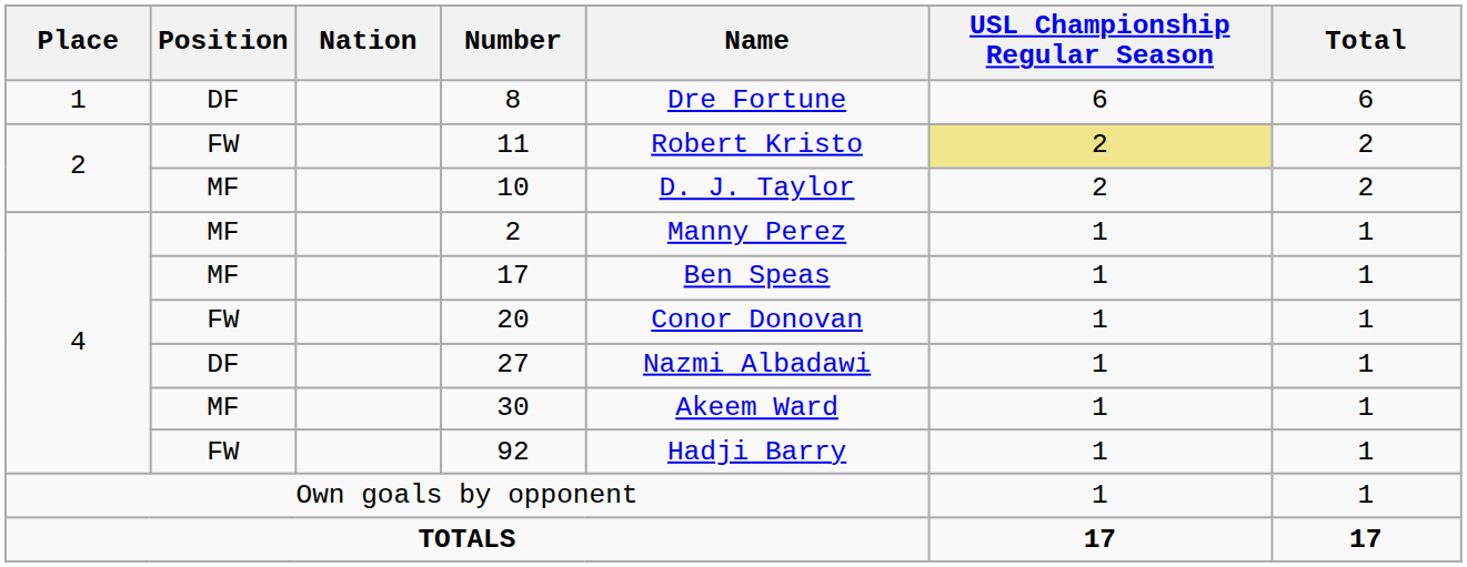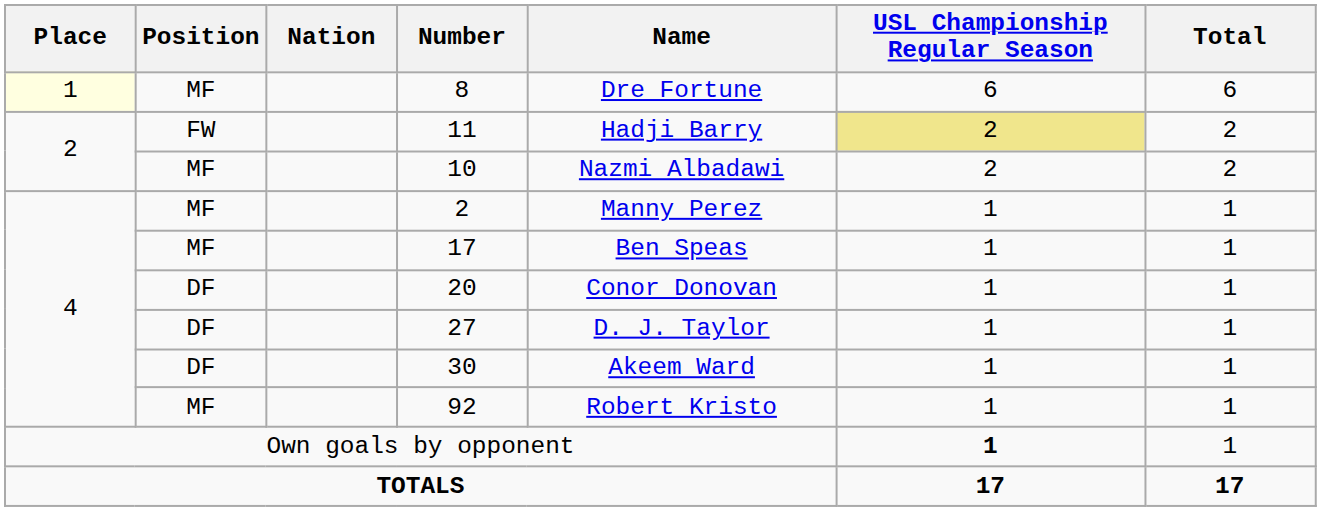8 | Place: no background -> lightyellow background
8 | Position: DF -> MF
11 | Name: Robert Kristo -> Hadji Barry
10 | Name: D. J. Taylor -> Nazmi Albadawi
20 | Position: FW -> DF
27 | Name: Nazmi Albadawi -> D. J. Taylor
30 | Position: MF -> DF
92 | Position: FW -> MF
92 | Name: Hadji Barry -> Robert Kristo
Own goals by opponent | USL Championship Regular Season: normal -> bold
